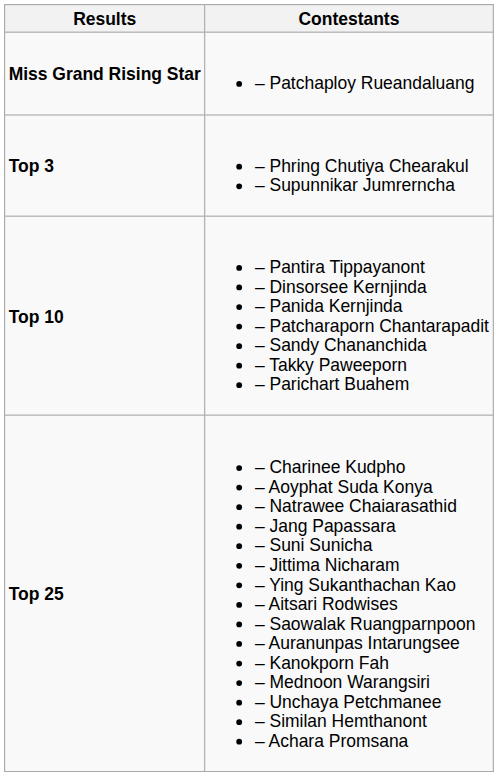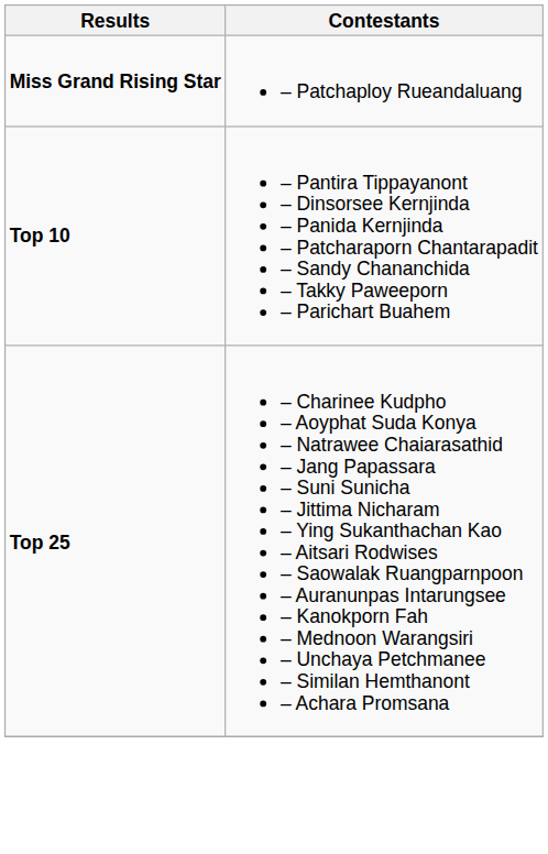- row: Top 3 | – Phring Chutiya Chearakul – Supunnikar Jumrerncha
